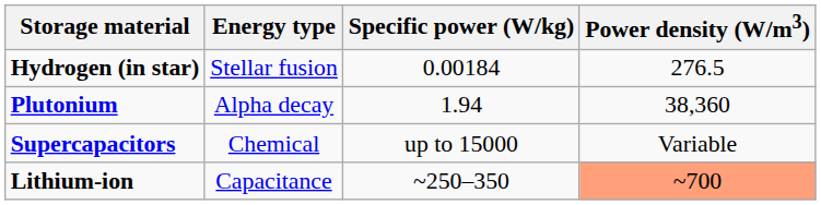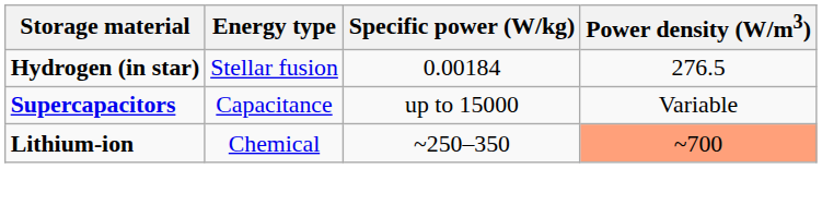- row: Plutonium | Alpha decay | 1.94 | 38,360
Supercapacitors | Energy type: Chemical -> Capacitance
Lithium-ion | Energy type: Capacitance -> Chemical
